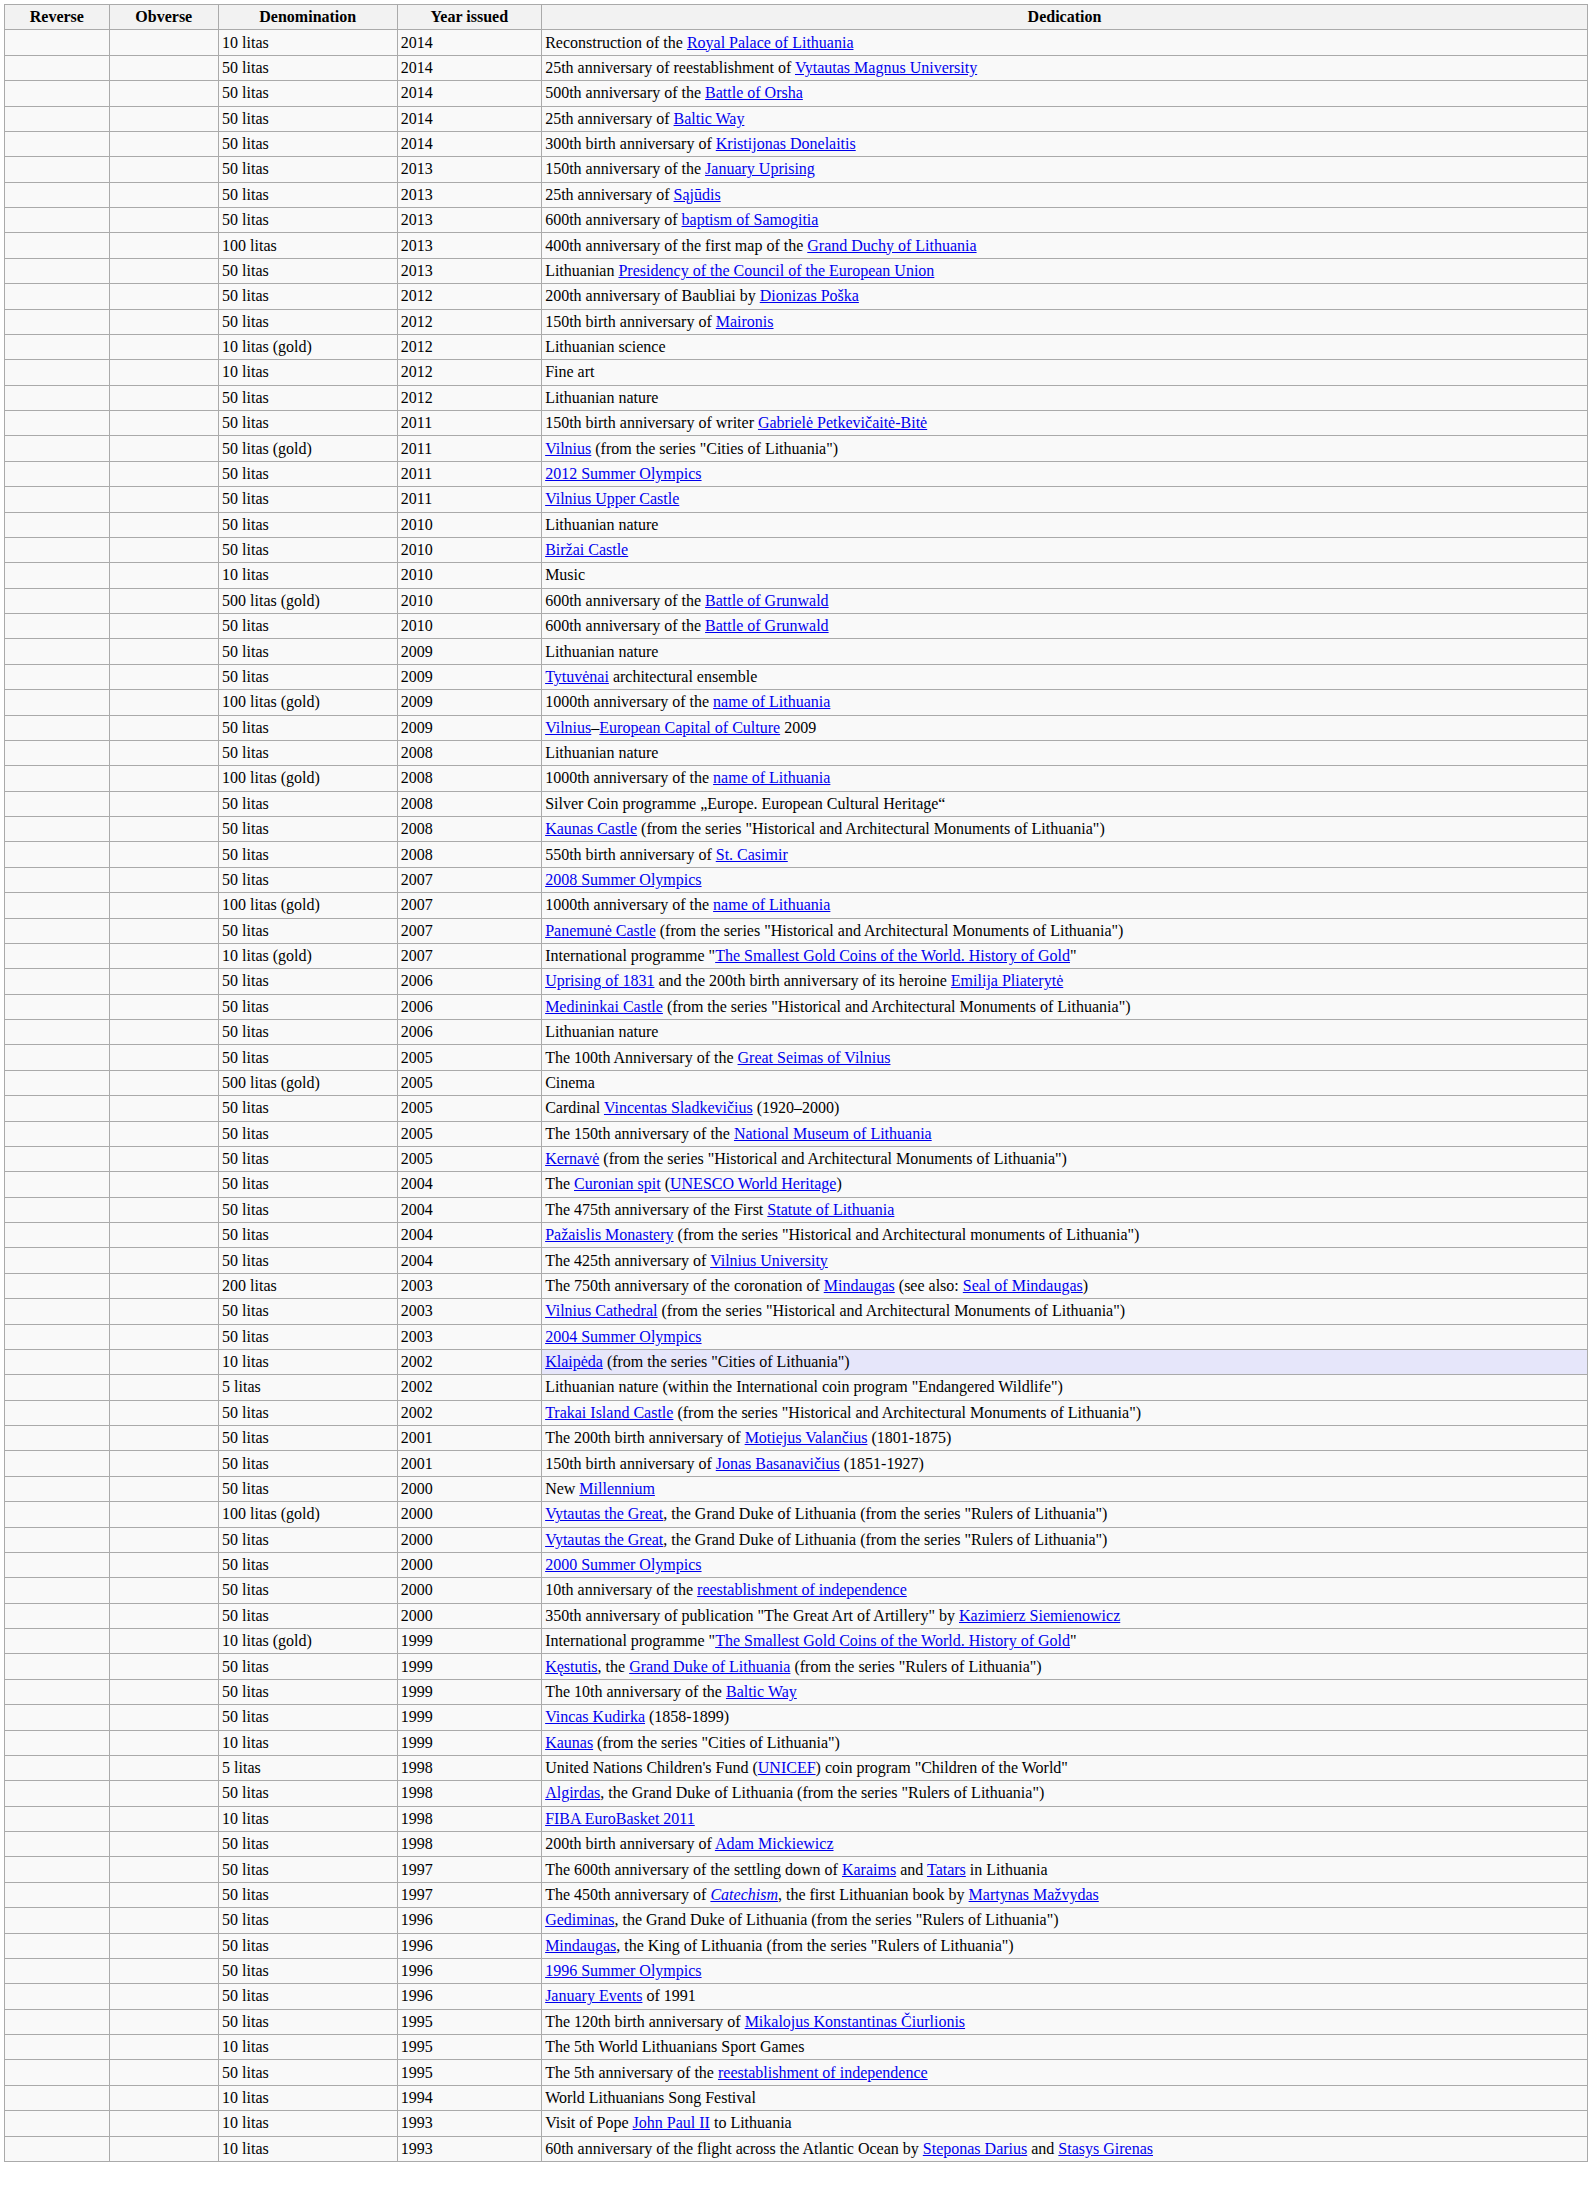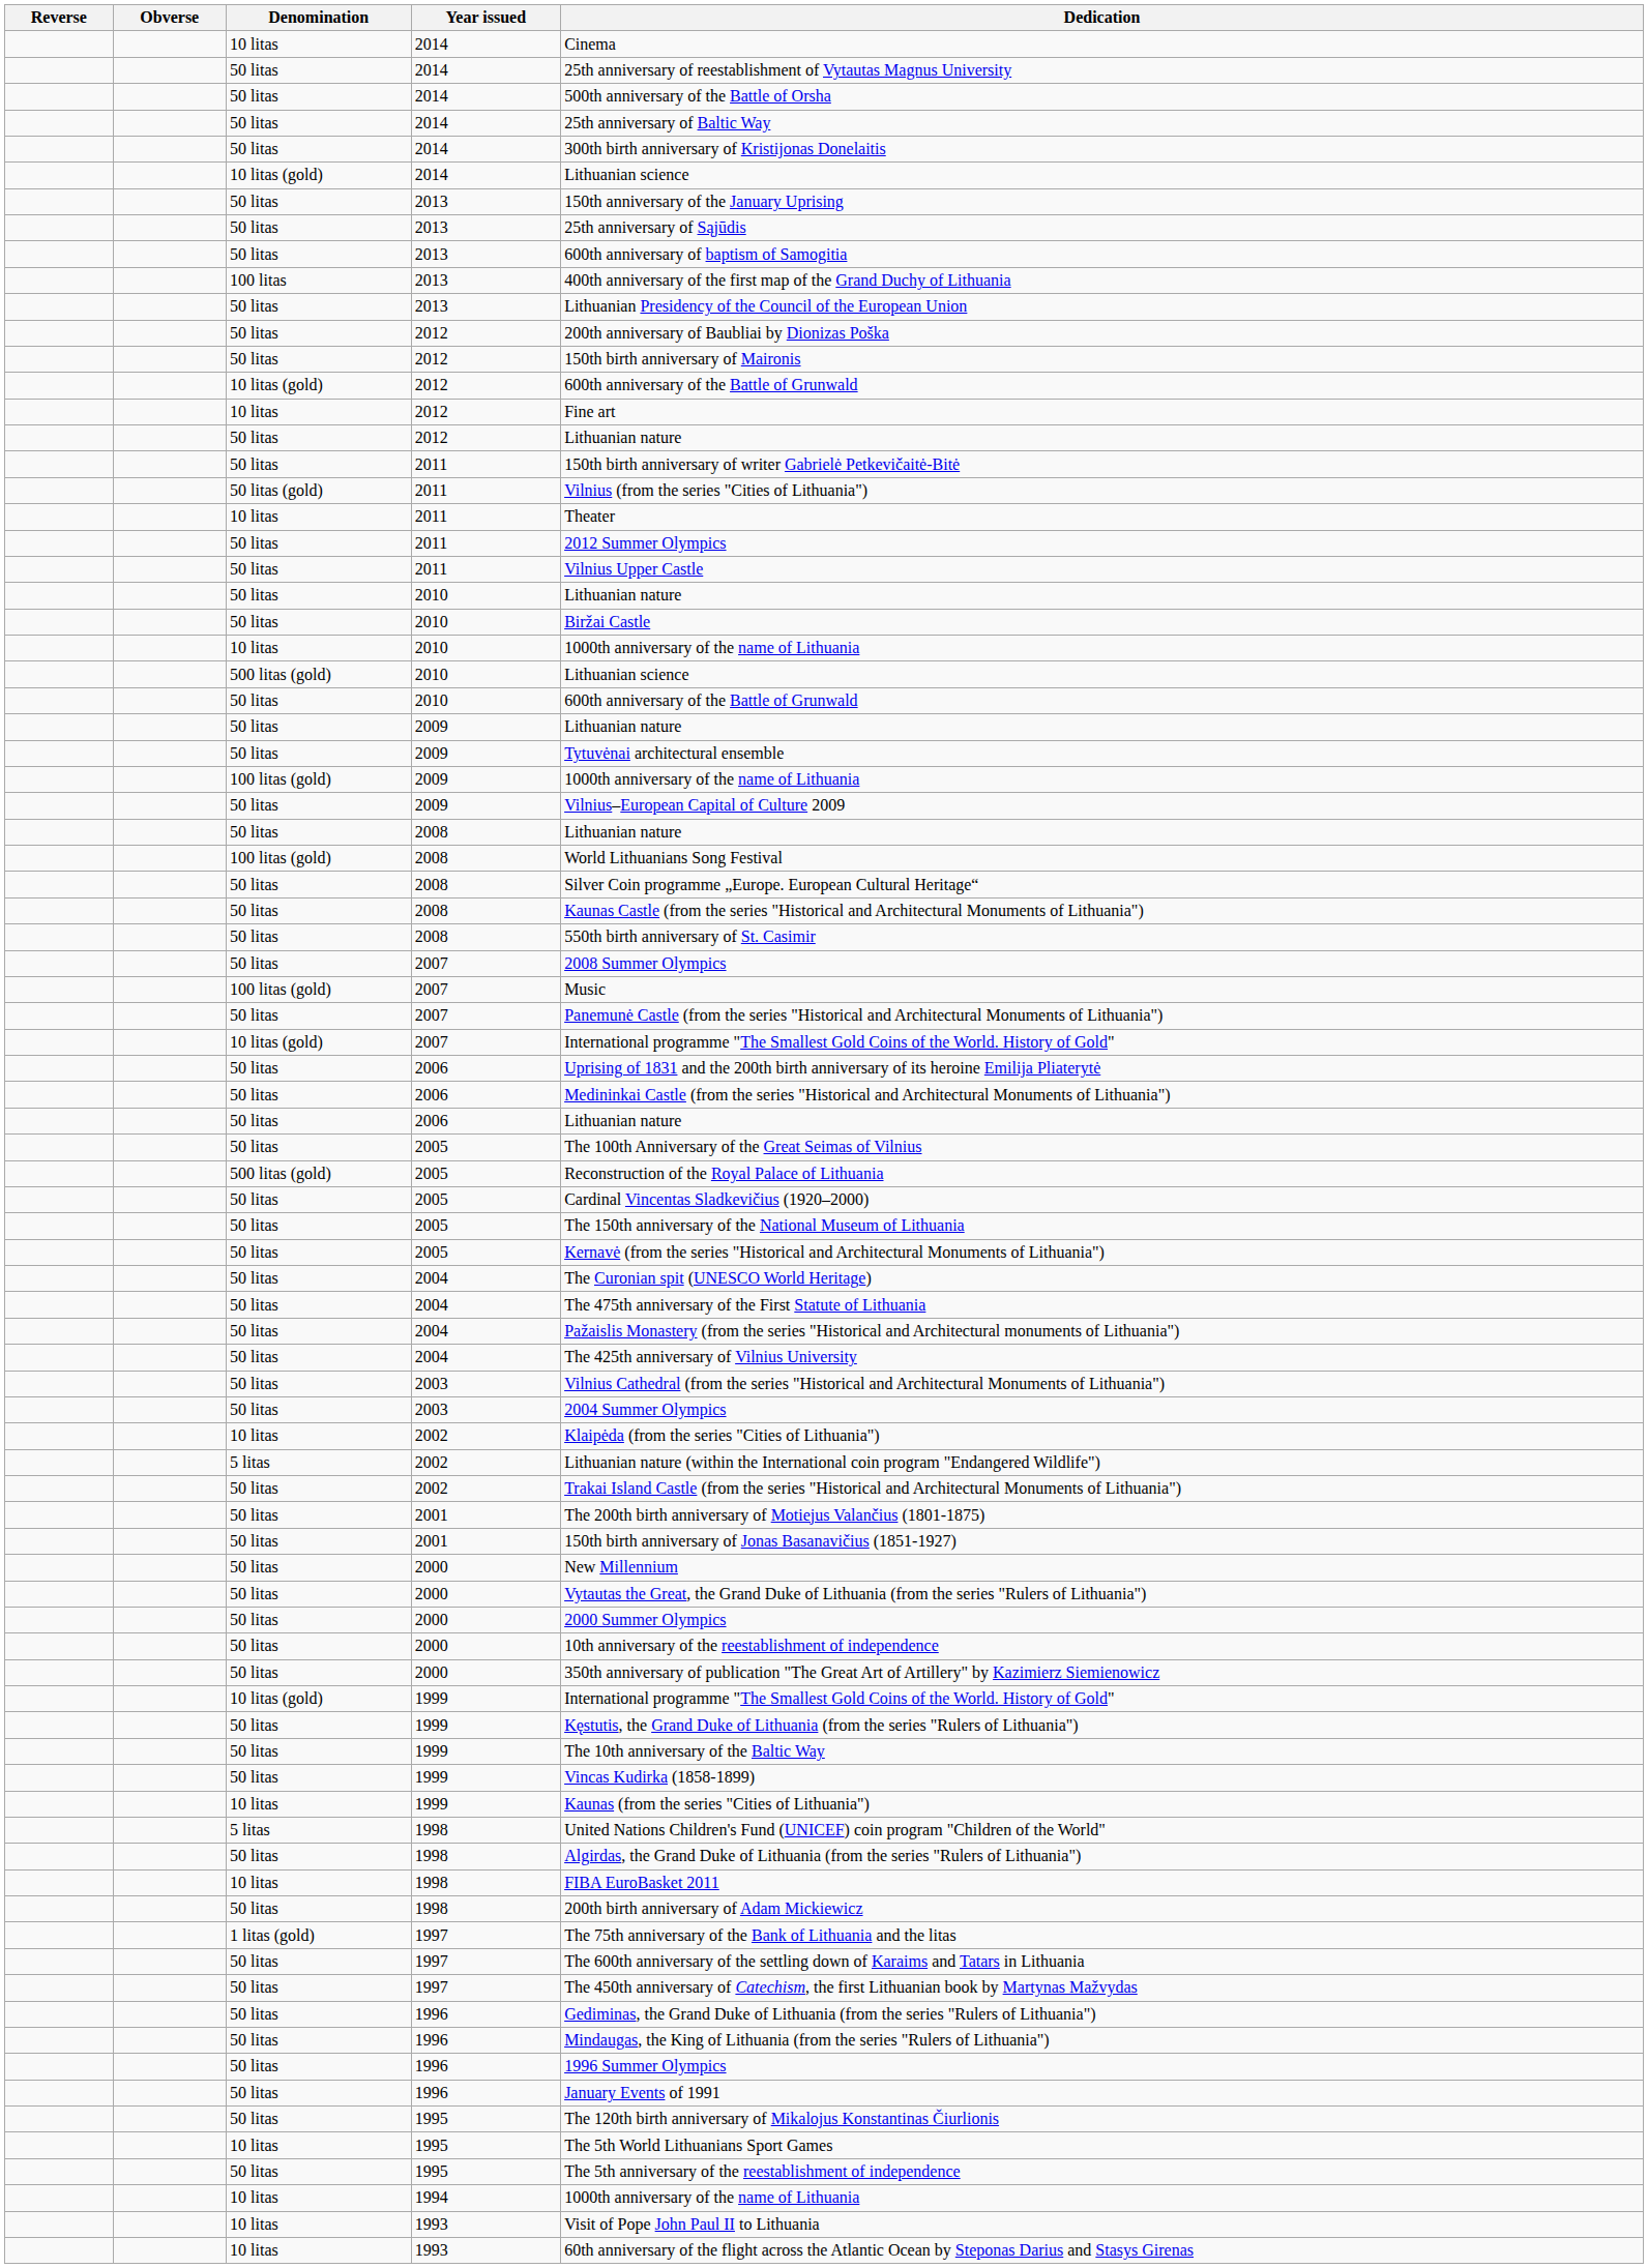10 litas / 2014 | Dedication: Reconstruction of the Royal Palace of Lithuania -> Cinema
+ row: 10 litas (gold) | 2014 | Lithuanian science
10 litas (gold) / 2012 | Dedication: Lithuanian science -> 600th anniversary of the Battle of Grunwald
+ row: 10 litas | 2011 | Theater
10 litas / 2010 | Dedication: Music -> 1000th anniversary of the name of Lithuania
500 litas (gold) / 2010 | Dedication: 600th anniversary of the Battle of Grunwald -> Lithuanian science
100 litas (gold) / 2008 | Dedication: 1000th anniversary of the name of Lithuania -> World Lithuanians Song Festival
100 litas (gold) / 2007 | Dedication: 1000th anniversary of the name of Lithuania -> Music
500 litas (gold) / 2005 | Dedication: Cinema -> Reconstruction of the Royal Palace of Lithuania
- row: 200 litas | 2003 | The 750th anniversary of the coronation of Mindaugas (see also: Seal of Mindaugas)
10 litas / 2002 | Dedication: lavender background -> no background
- row: 100 litas (gold) | 2000 | Vytautas the Great, the Grand Duke of Lithuania (from the series "Rulers of Lithuania")
+ row: 1 litas (gold) | 1997 | The 75th anniversary of the Bank of Lithuania and the litas
1994 | Dedication: World Lithuanians Song Festival -> 1000th anniversary of the name of Lithuania
